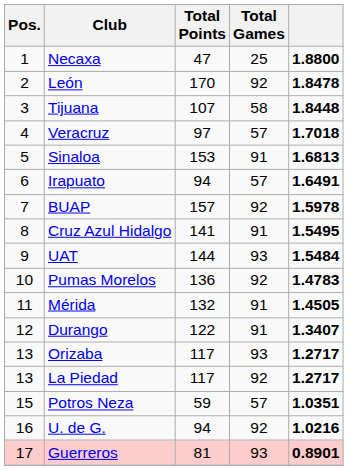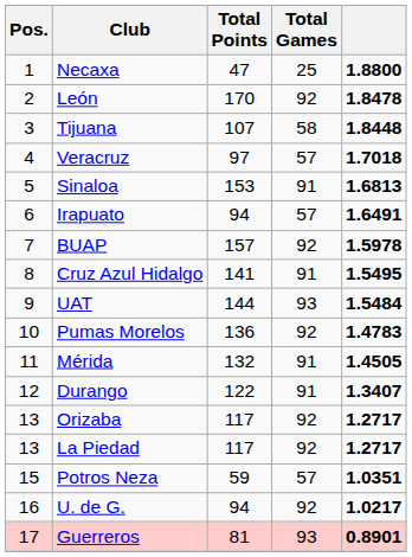Orizaba | Total Games: 93 -> 92
U. de G. | column 5: 1.0216 -> 1.0217
